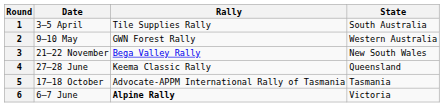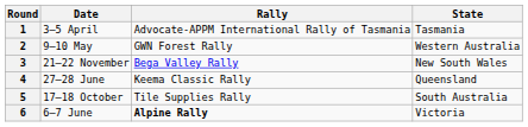1 | Rally: Tile Supplies Rally -> Advocate-APPM International Rally of Tasmania
1 | State: South Australia -> Tasmania
5 | Rally: Advocate-APPM International Rally of Tasmania -> Tile Supplies Rally
5 | State: Tasmania -> South Australia
